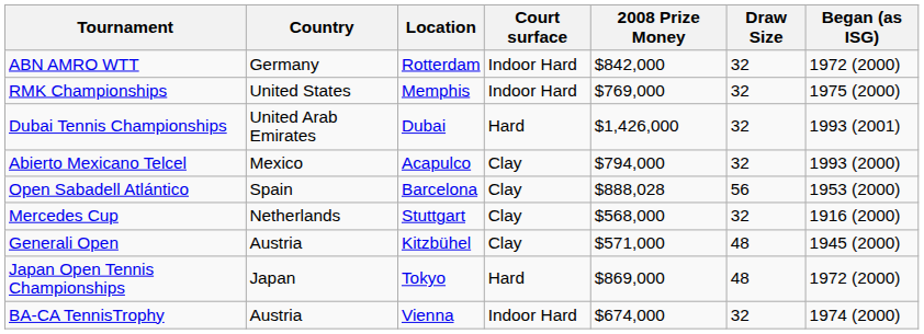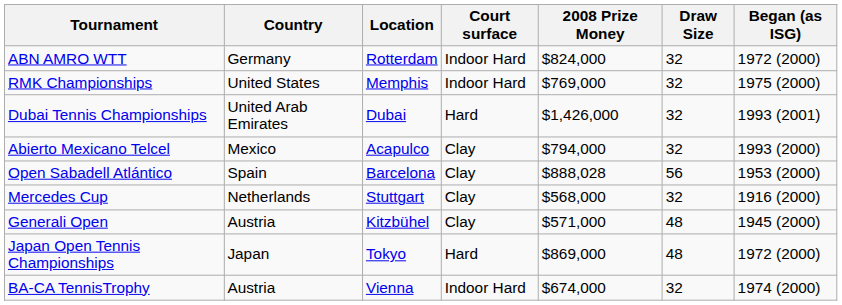ABN AMRO WTT | 2008 Prize Money: $842,000 -> $824,000
